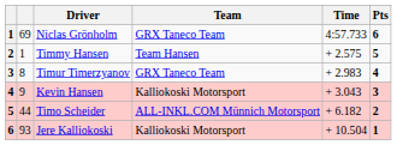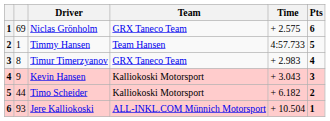Niclas Grönholm | Time: 4:57.733 -> + 2.575
Timmy Hansen | Time: + 2.575 -> 4:57.733
Timo Scheider | Team: ALL-INKL.COM Münnich Motorsport -> Kalliokoski Motorsport
Jere Kalliokoski | Team: Kalliokoski Motorsport -> ALL-INKL.COM Münnich Motorsport
